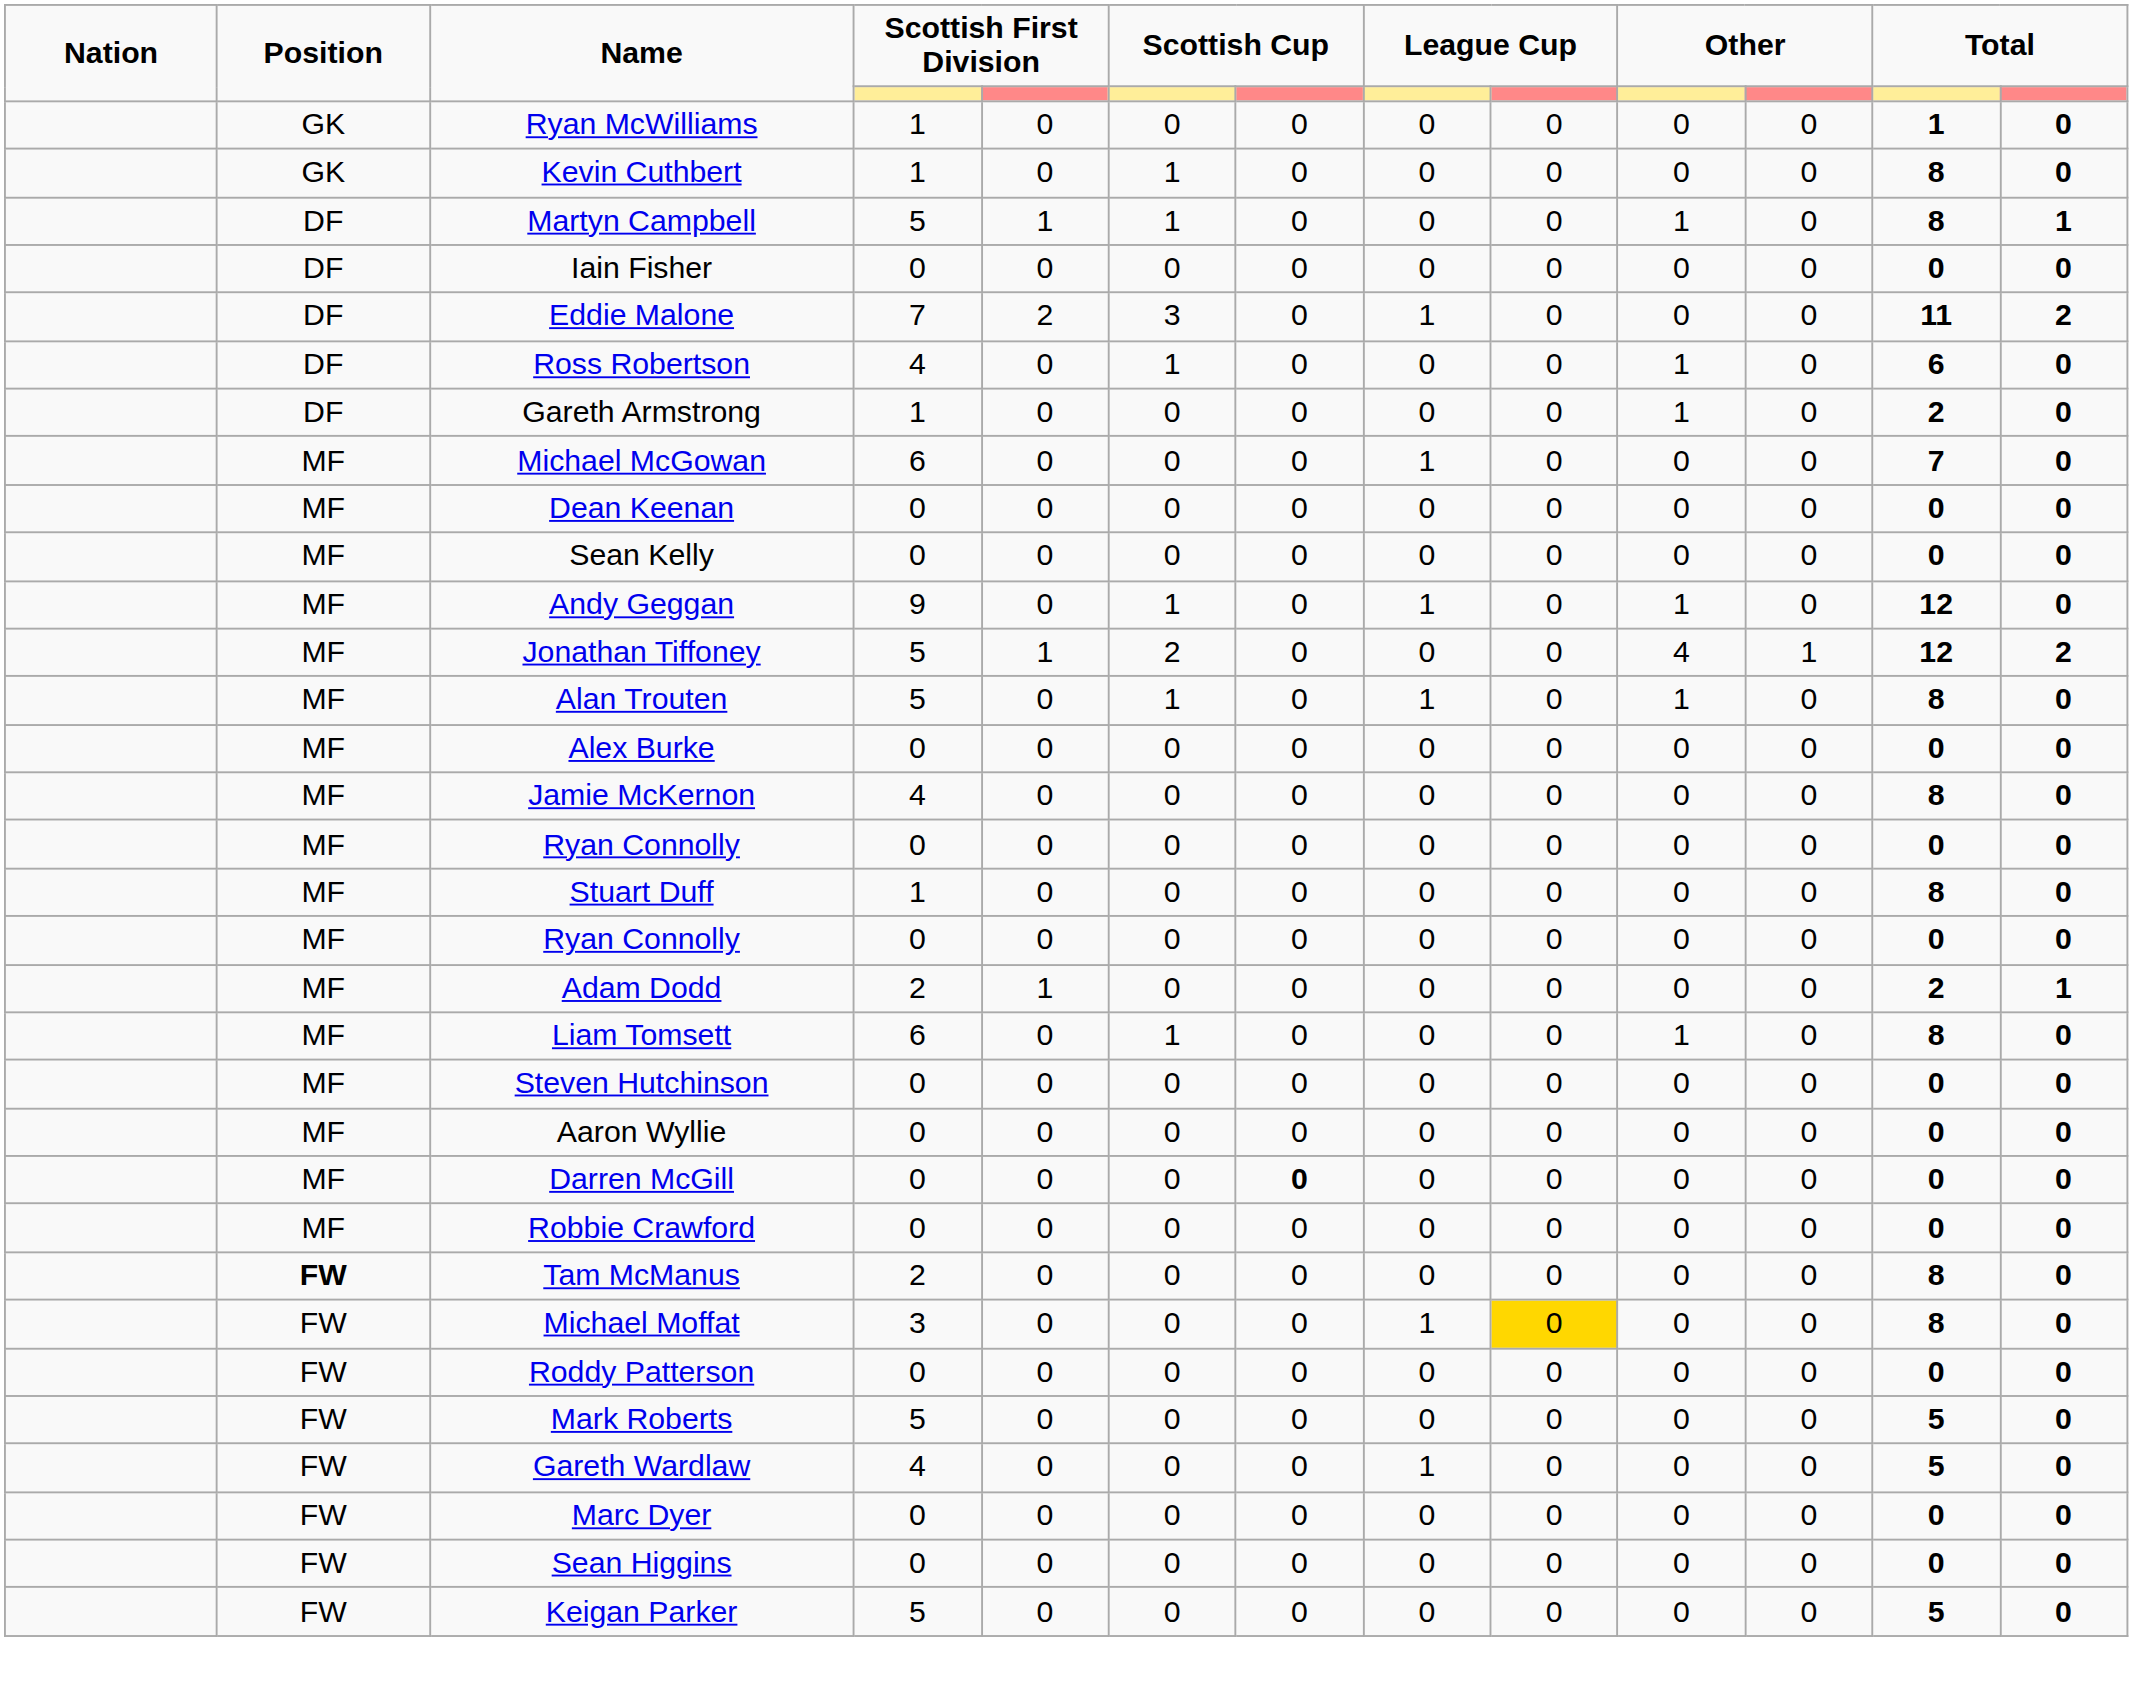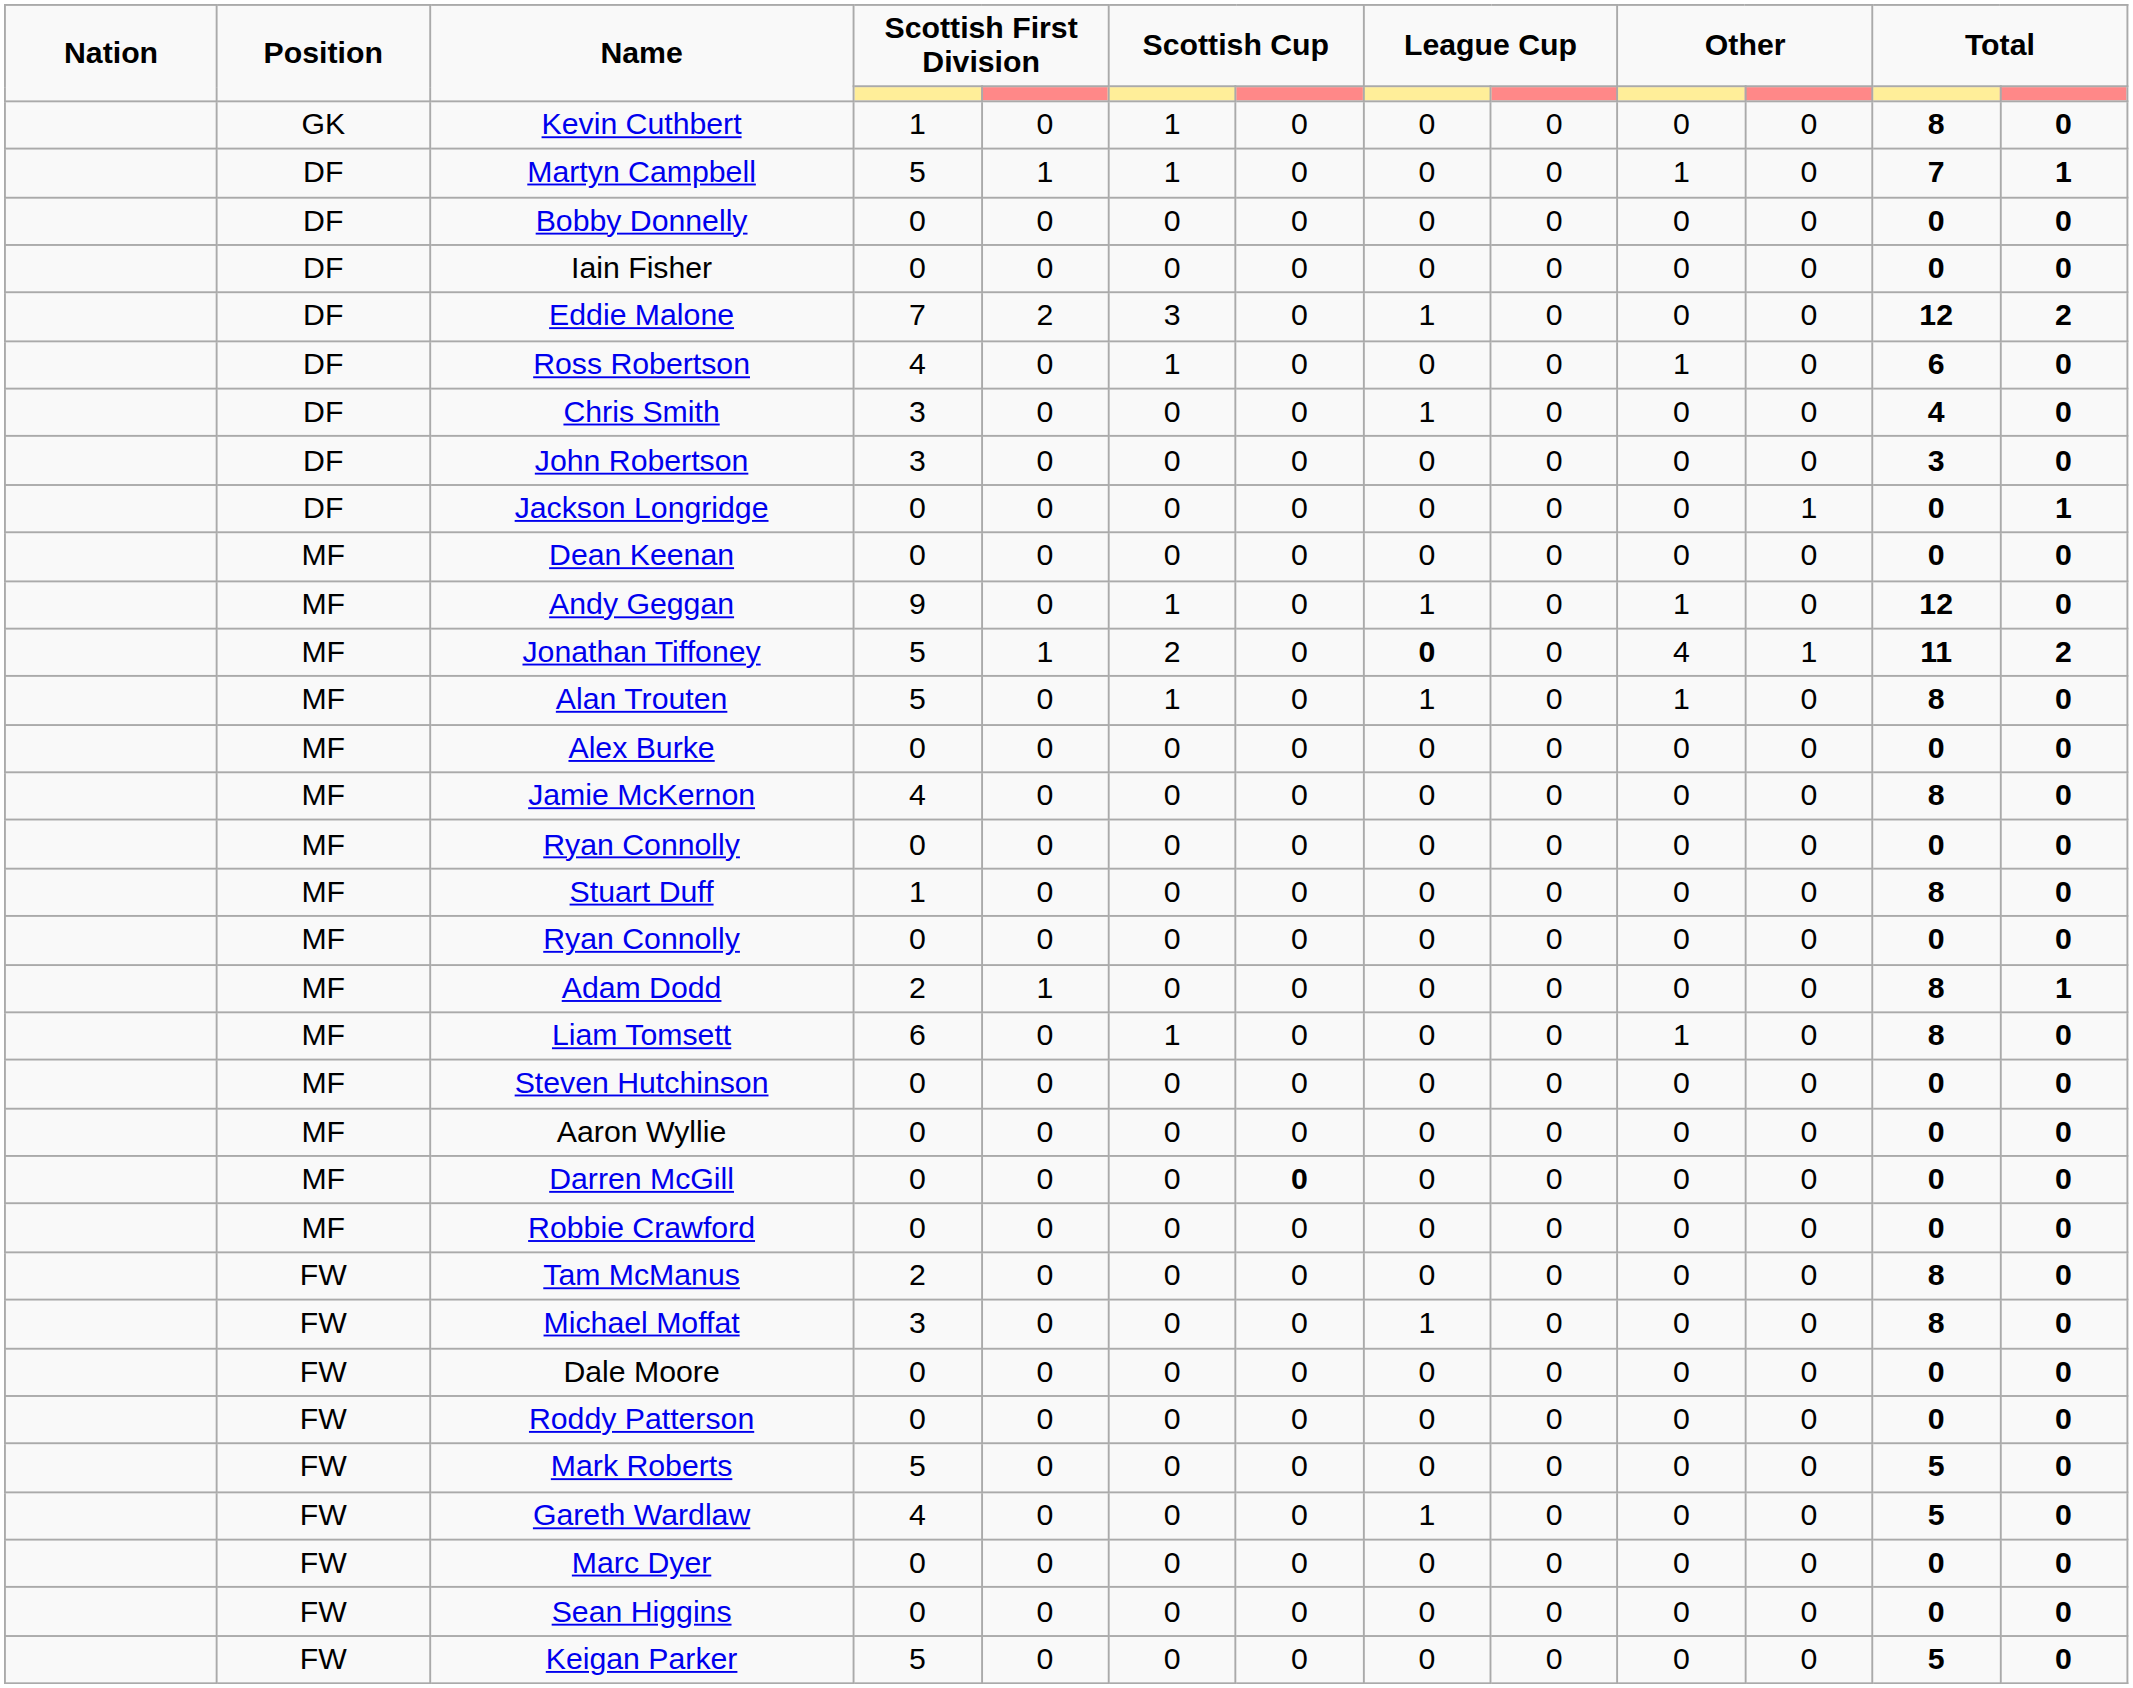- row: GK | Ryan McWilliams | 1 | 0 | 0 | 0 | 0 | 0 | 0 | 0 | 1 | 0
Martyn Campbell | column 12: 8 -> 7
+ row: DF | Bobby Donnelly | 0 | 0 | 0 | 0 | 0 | 0 | 0 | 0 | 0 | 0
Eddie Malone | column 12: 11 -> 12
+ row: DF | Chris Smith | 3 | 0 | 0 | 0 | 1 | 0 | 0 | 0 | 4 | 0
+ row: DF | John Robertson | 3 | 0 | 0 | 0 | 0 | 0 | 0 | 0 | 3 | 0
- row: DF | Gareth Armstrong | 1 | 0 | 0 | 0 | 0 | 0 | 1 | 0 | 2 | 0
+ row: DF | Jackson Longridge | 0 | 0 | 0 | 0 | 0 | 0 | 0 | 1 | 0 | 1
- row: MF | Michael McGowan | 6 | 0 | 0 | 0 | 1 | 0 | 0 | 0 | 7 | 0
- row: MF | Sean Kelly | 0 | 0 | 0 | 0 | 0 | 0 | 0 | 0 | 0 | 0
Jonathan Tiffoney | column 8: normal -> bold
Jonathan Tiffoney | column 12: 12 -> 11
Adam Dodd | column 12: 2 -> 8
Tam McManus | Position: bold -> normal
Michael Moffat | column 9: gold background -> no background
+ row: FW | Dale Moore | 0 | 0 | 0 | 0 | 0 | 0 | 0 | 0 | 0 | 0
